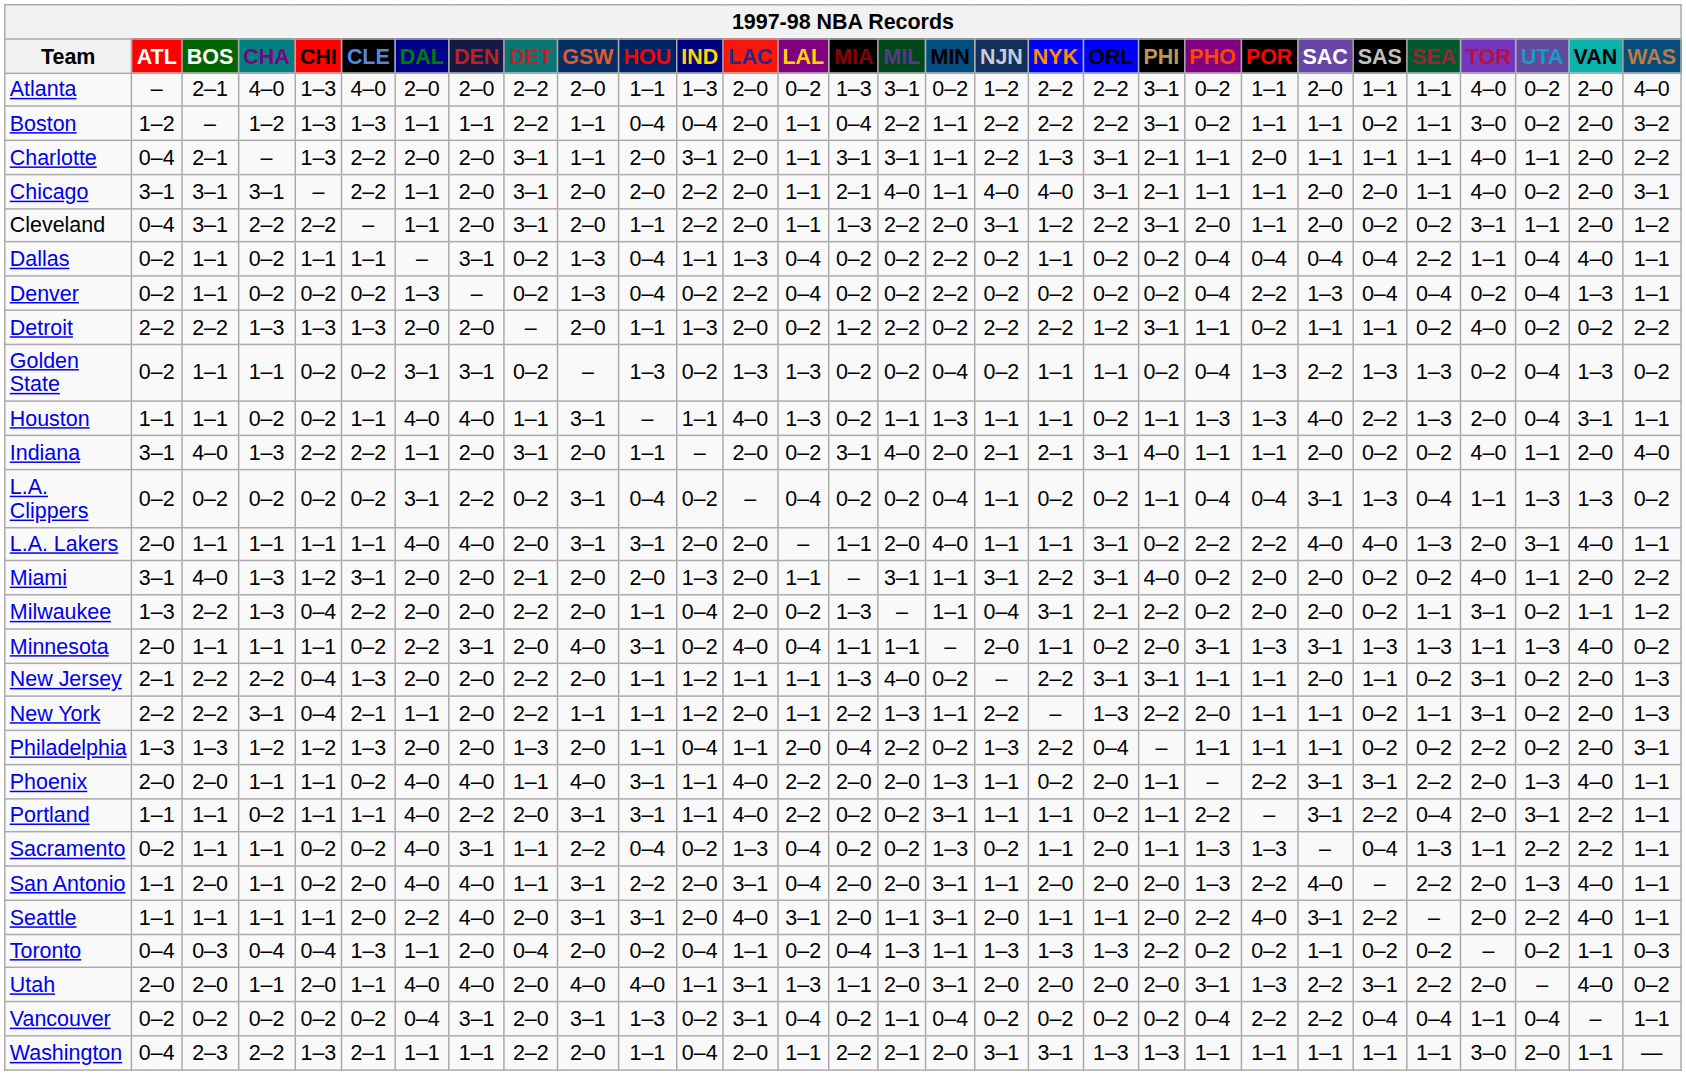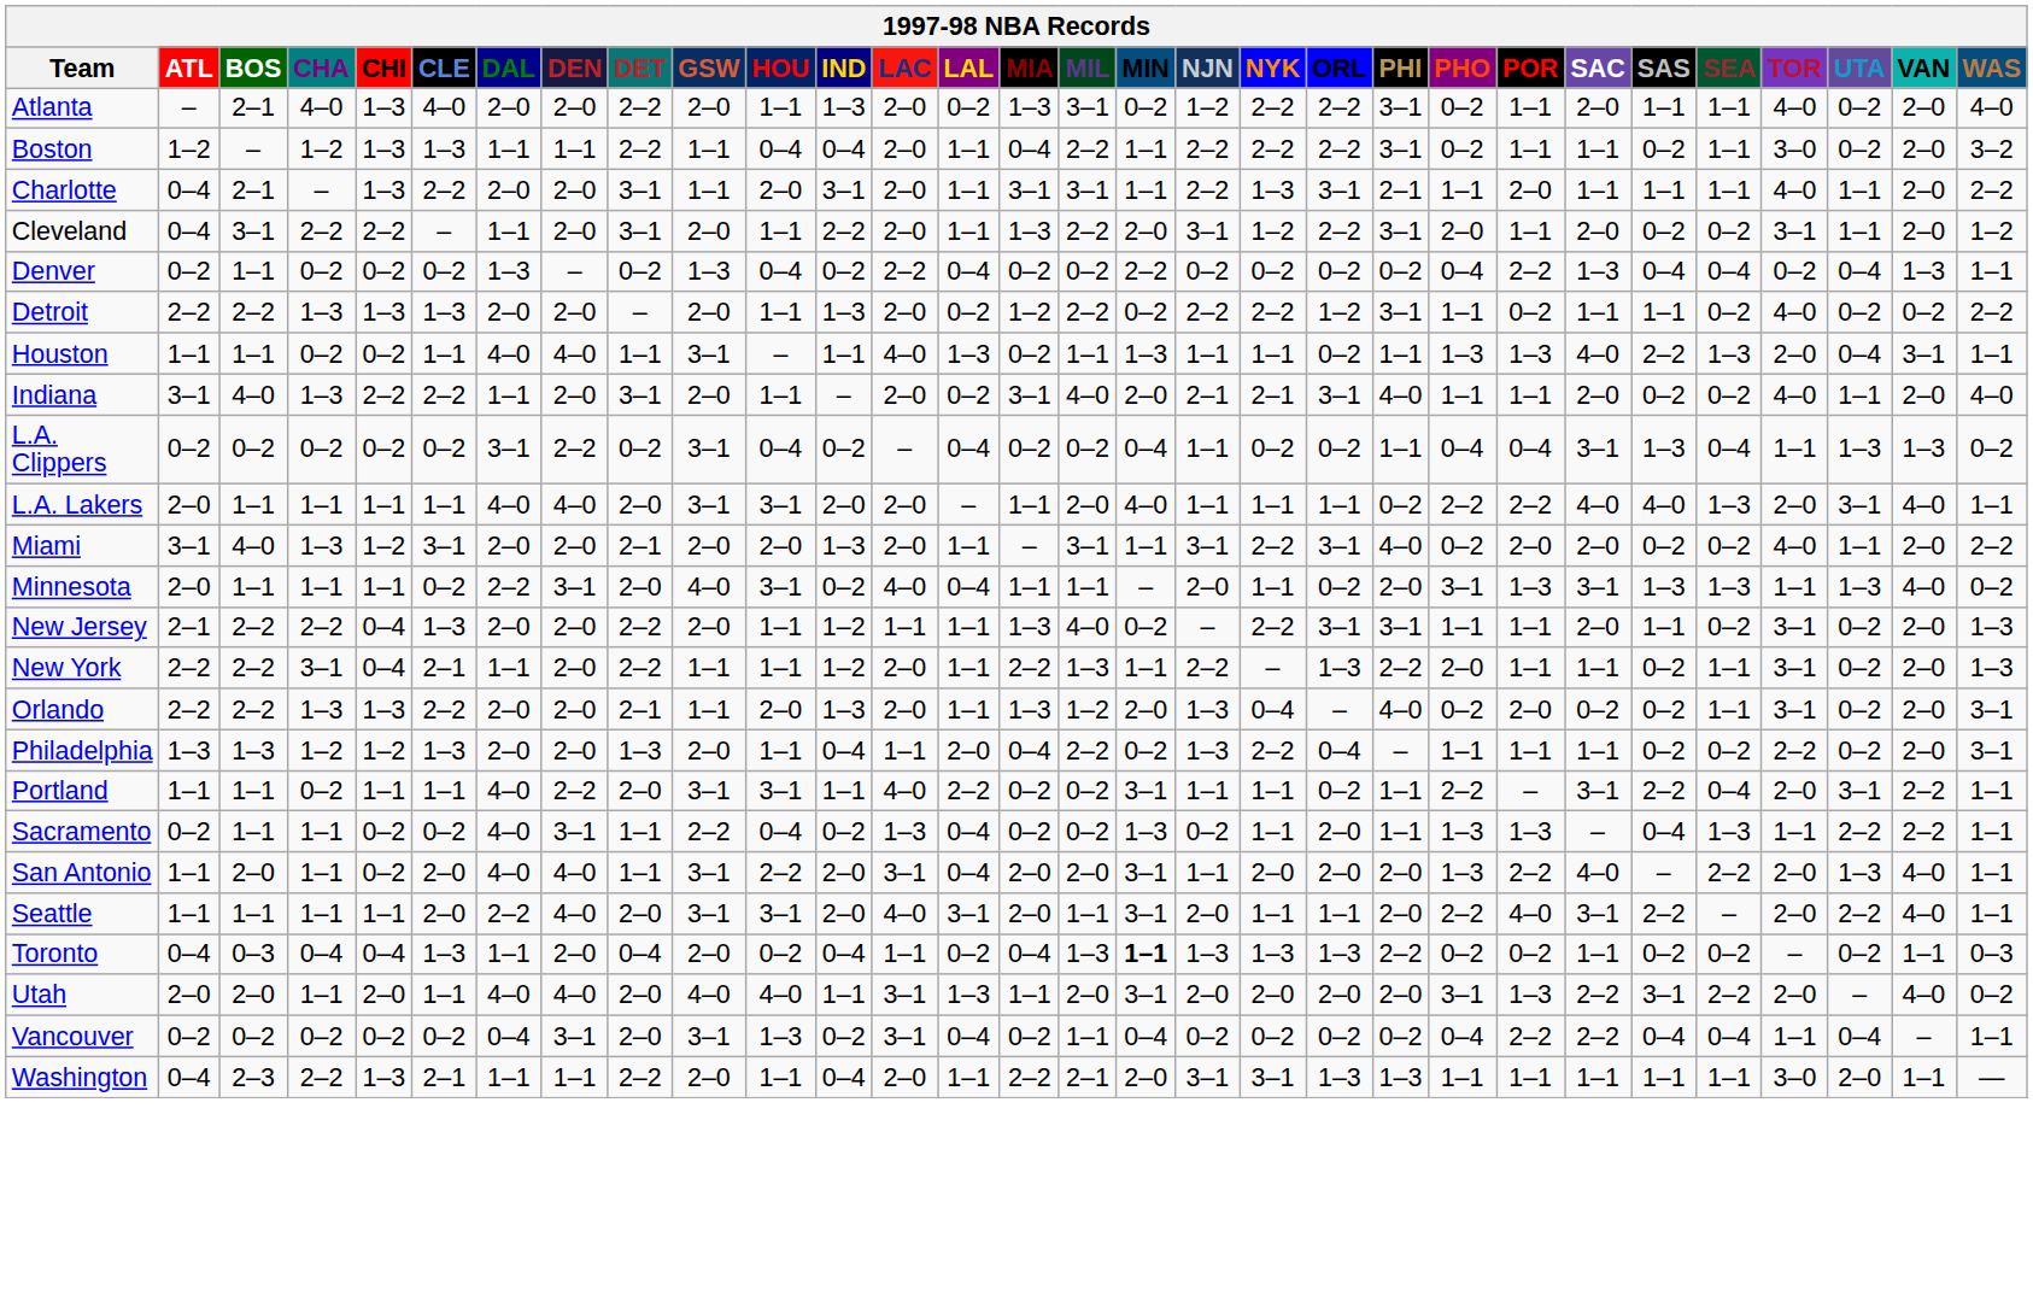- row: Chicago | 3–1 | 3–1 | 3–1 | – | 2–2 | 1–1 | 2–0 | 3–1 | 2–0 | 2–0 | 2–2 | 2–0 | 1–1 | 2–1 | 4–0 | 1–1 | 4–0 | 4–0 | 3–1 | 2–1 | 1–1 | 1–1 | 2–0 | 2–0 | 1–1 | 4–0 | 0–2 | 2–0 | 3–1
- row: Dallas | 0–2 | 1–1 | 0–2 | 1–1 | 1–1 | – | 3–1 | 0–2 | 1–3 | 0–4 | 1–1 | 1–3 | 0–4 | 0–2 | 0–2 | 2–2 | 0–2 | 1–1 | 0–2 | 0–2 | 0–4 | 0–4 | 0–4 | 0–4 | 2–2 | 1–1 | 0–4 | 4–0 | 1–1
- row: Golden State | 0–2 | 1–1 | 1–1 | 0–2 | 0–2 | 3–1 | 3–1 | 0–2 | – | 1–3 | 0–2 | 1–3 | 1–3 | 0–2 | 0–2 | 0–4 | 0–2 | 1–1 | 1–1 | 0–2 | 0–4 | 1–3 | 2–2 | 1–3 | 1–3 | 0–2 | 0–4 | 1–3 | 0–2
L.A. Lakers | ORL: 3–1 -> 1–1
- row: Milwaukee | 1–3 | 2–2 | 1–3 | 0–4 | 2–2 | 2–0 | 2–0 | 2–2 | 2–0 | 1–1 | 0–4 | 2–0 | 0–2 | 1–3 | – | 1–1 | 0–4 | 3–1 | 2–1 | 2–2 | 0–2 | 2–0 | 2–0 | 0–2 | 1–1 | 3–1 | 0–2 | 1–1 | 1–2
+ row: Orlando | 2–2 | 2–2 | 1–3 | 1–3 | 2–2 | 2–0 | 2–0 | 2–1 | 1–1 | 2–0 | 1–3 | 2–0 | 1–1 | 1–3 | 1–2 | 2–0 | 1–3 | 0–4 | – | 4–0 | 0–2 | 2–0 | 0–2 | 0–2 | 1–1 | 3–1 | 0–2 | 2–0 | 3–1
- row: Phoenix | 2–0 | 2–0 | 1–1 | 1–1 | 0–2 | 4–0 | 4–0 | 1–1 | 4–0 | 3–1 | 1–1 | 4–0 | 2–2 | 2–0 | 2–0 | 1–3 | 1–1 | 0–2 | 2–0 | 1–1 | – | 2–2 | 3–1 | 3–1 | 2–2 | 2–0 | 1–3 | 4–0 | 1–1
Toronto | MIN: normal -> bold
